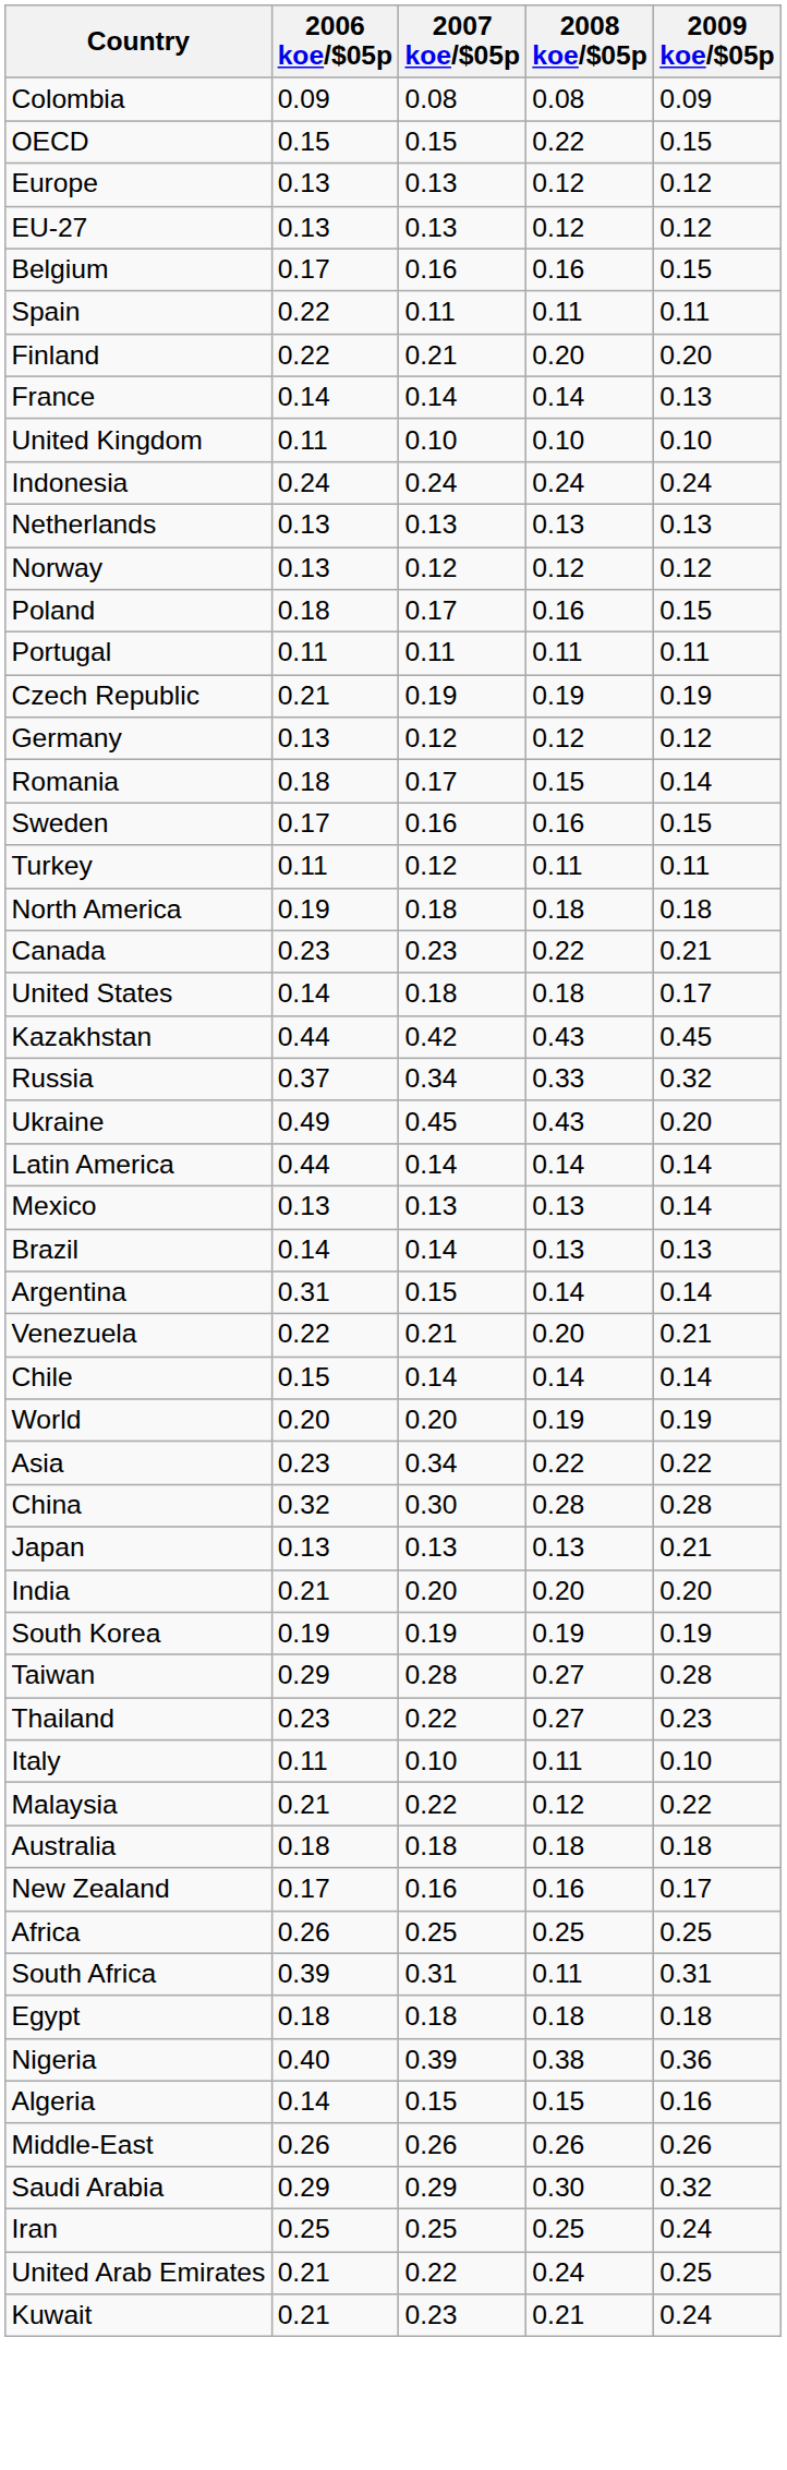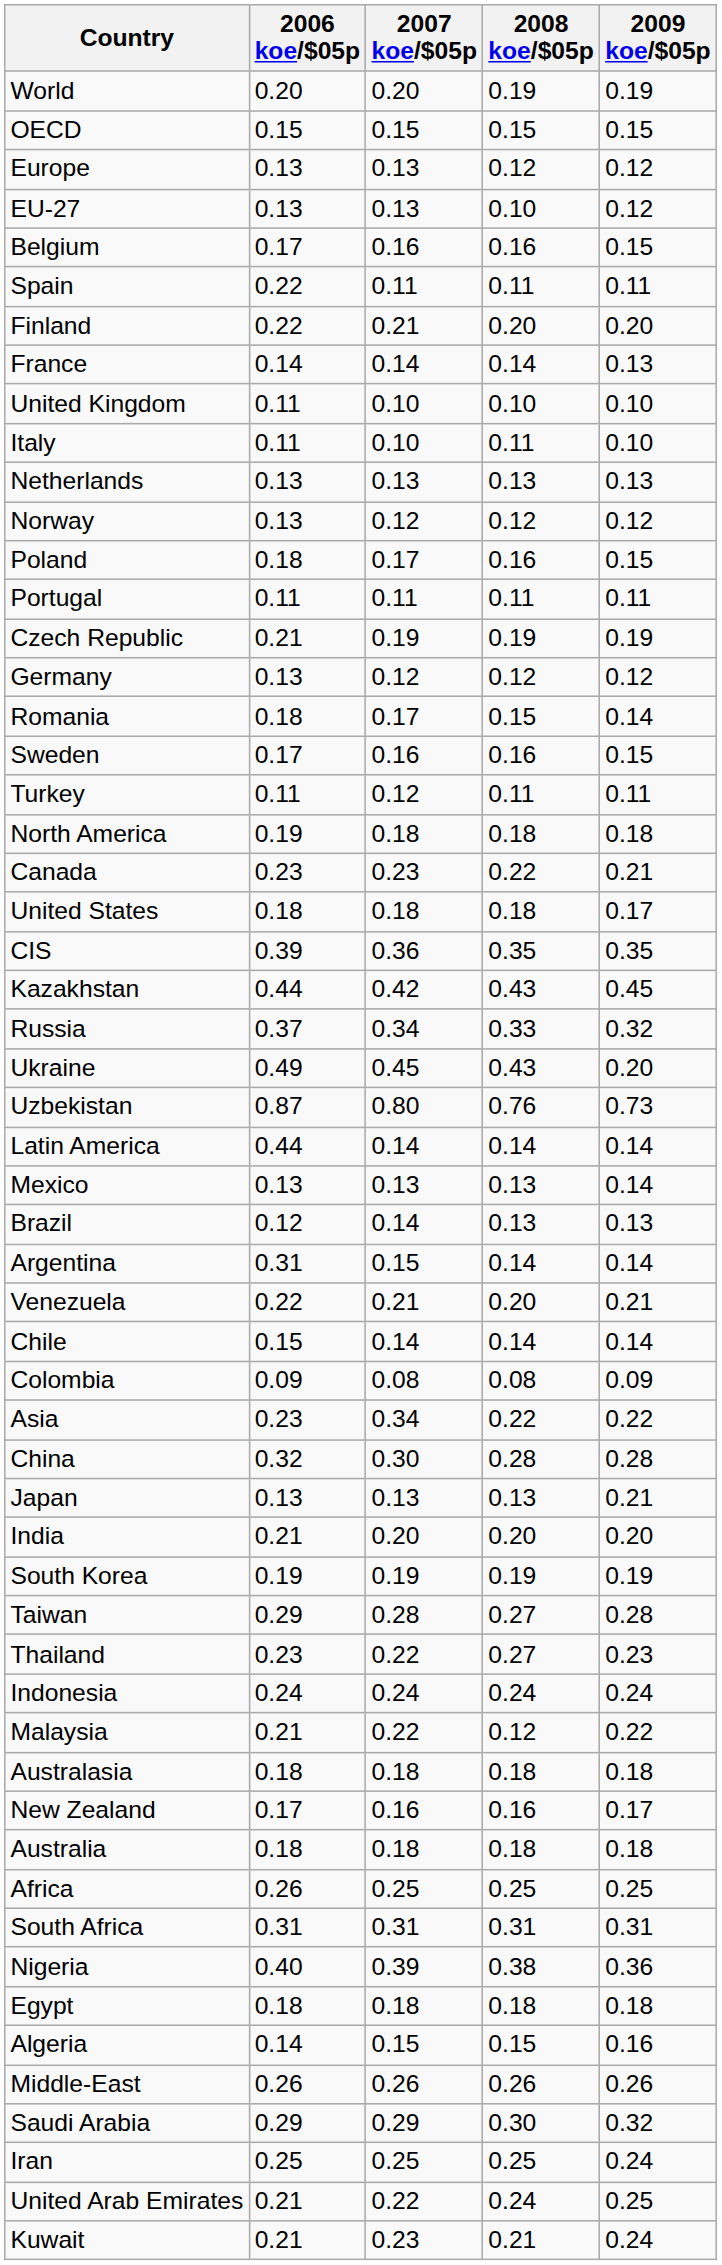rows swapped: World <-> Colombia
OECD | 2008 koe/$05p: 0.22 -> 0.15
EU-27 | 2008 koe/$05p: 0.12 -> 0.10
rows swapped: Italy <-> Indonesia
United States | 2006 koe/$05p: 0.14 -> 0.18
+ row: CIS | 0.39 | 0.36 | 0.35 | 0.35
+ row: Uzbekistan | 0.87 | 0.80 | 0.76 | 0.73
Brazil | 2006 koe/$05p: 0.14 -> 0.12
+ row: Australasia | 0.18 | 0.18 | 0.18 | 0.18
rows swapped: Australia <-> New Zealand
South Africa | 2006 koe/$05p: 0.39 -> 0.31
South Africa | 2008 koe/$05p: 0.11 -> 0.31
rows swapped: Nigeria <-> Egypt
